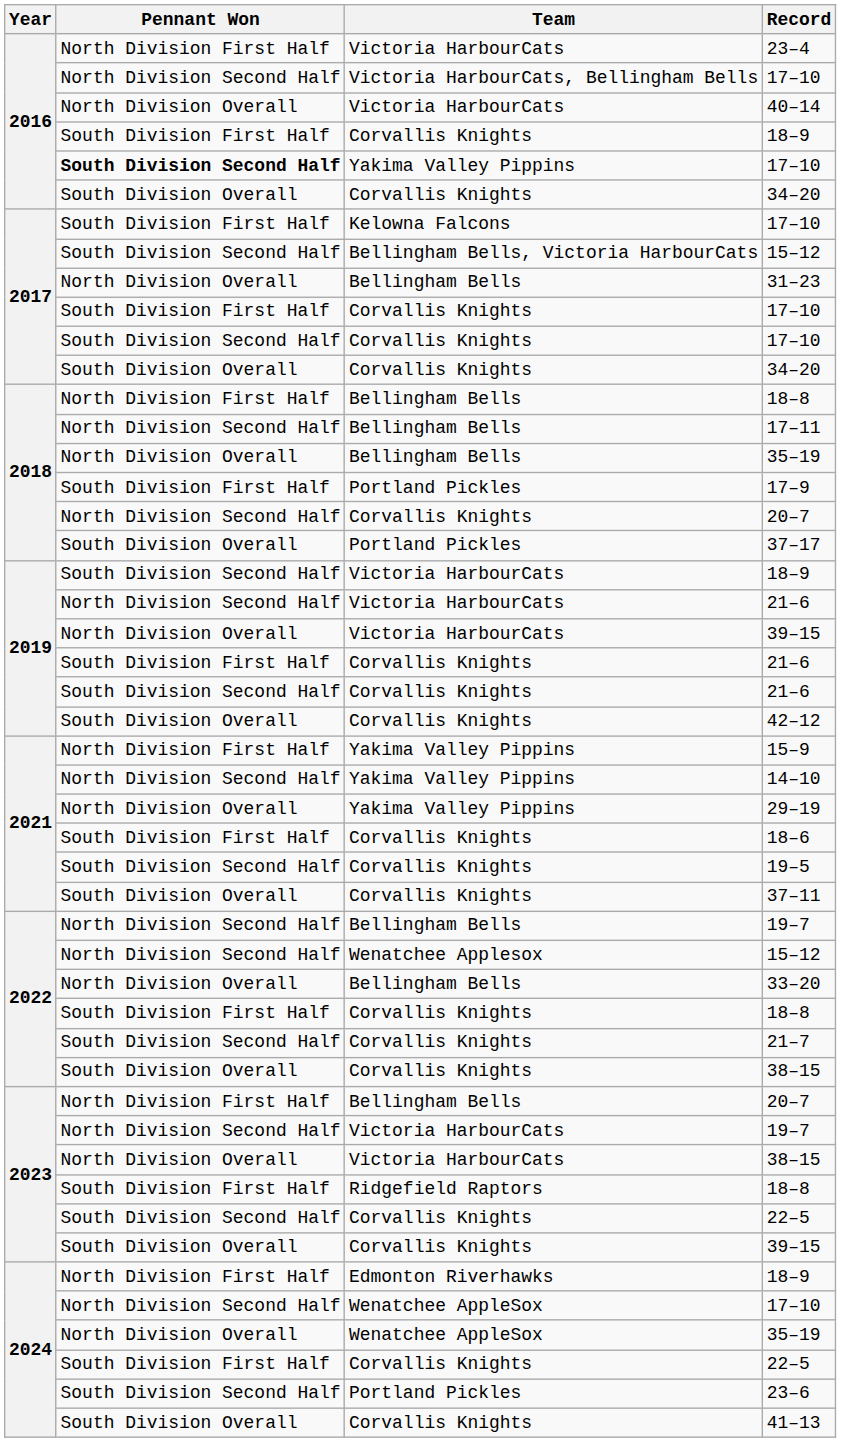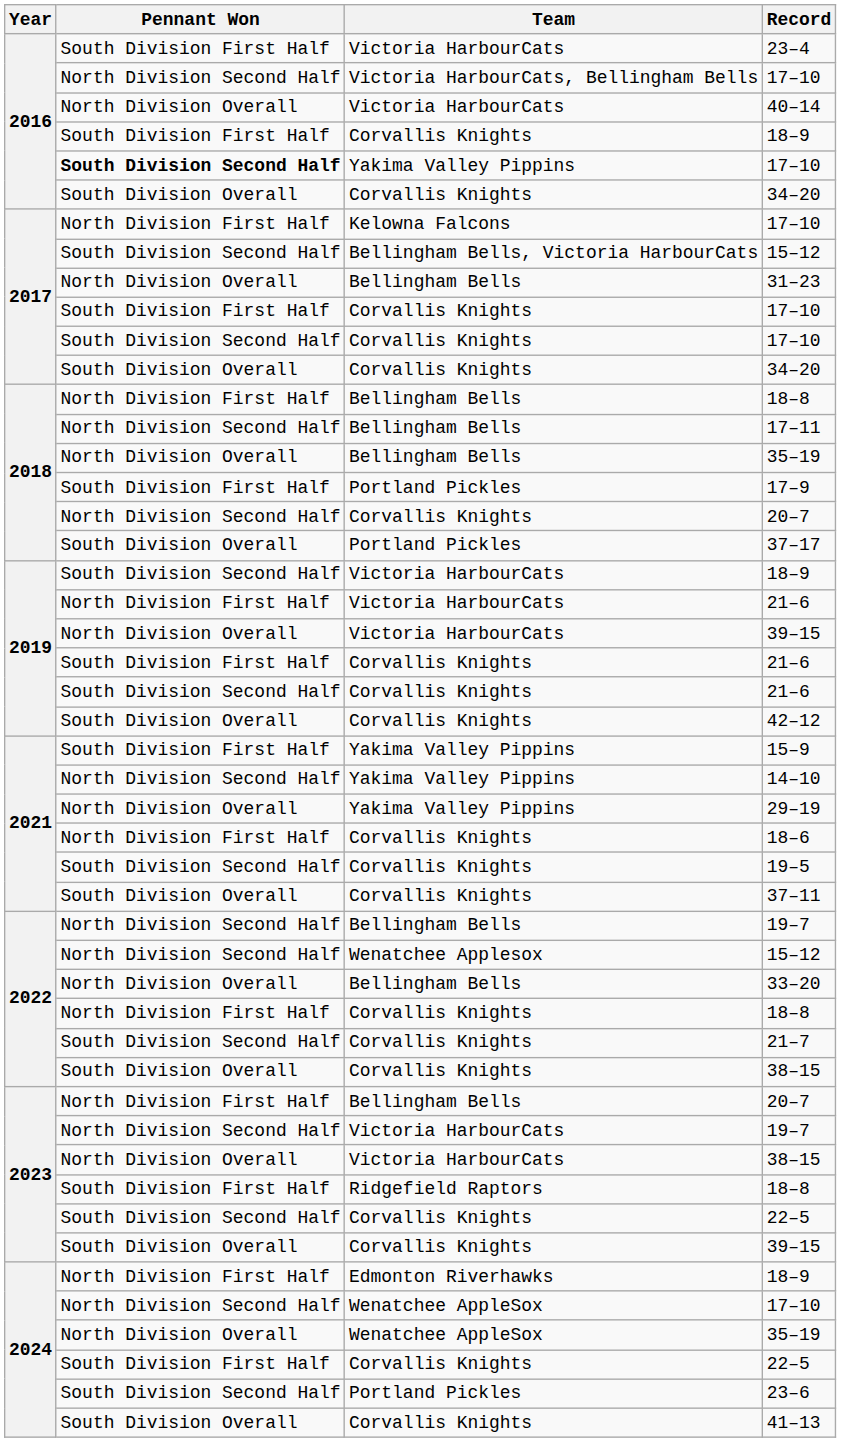23–4 | Pennant Won: North Division First Half -> South Division First Half
Kelowna Falcons / 17–10 | Pennant Won: South Division First Half -> North Division First Half
Victoria HarbourCats / 21–6 | Pennant Won: North Division Second Half -> North Division First Half
15–9 | Pennant Won: North Division First Half -> South Division First Half
18–6 | Pennant Won: South Division First Half -> North Division First Half
Corvallis Knights / 18–8 | Pennant Won: South Division First Half -> North Division First Half
